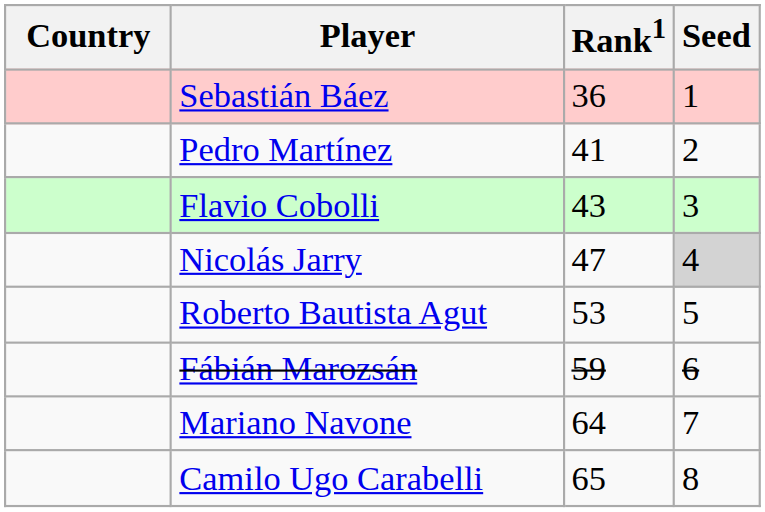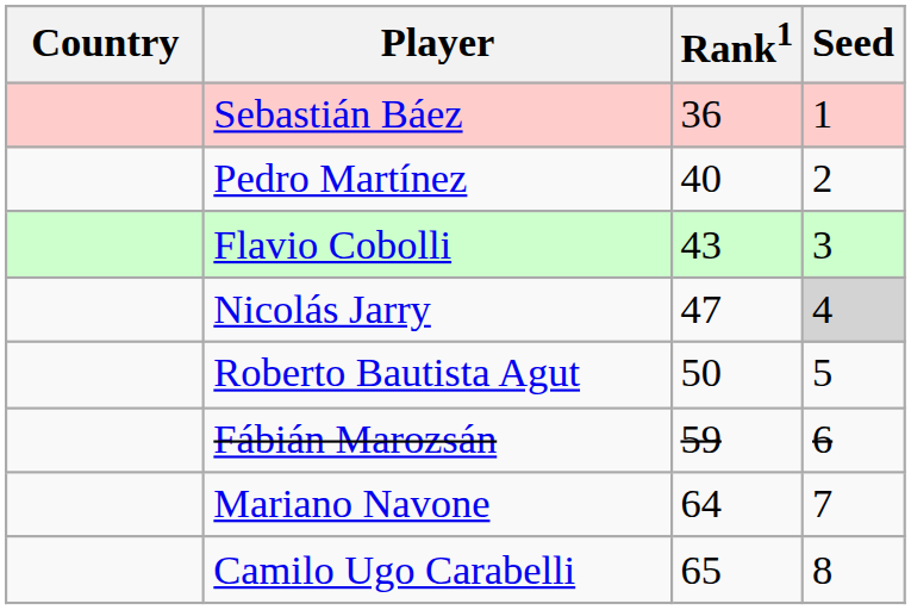Pedro Martínez | Rank1: 41 -> 40
Roberto Bautista Agut | Rank1: 53 -> 50
